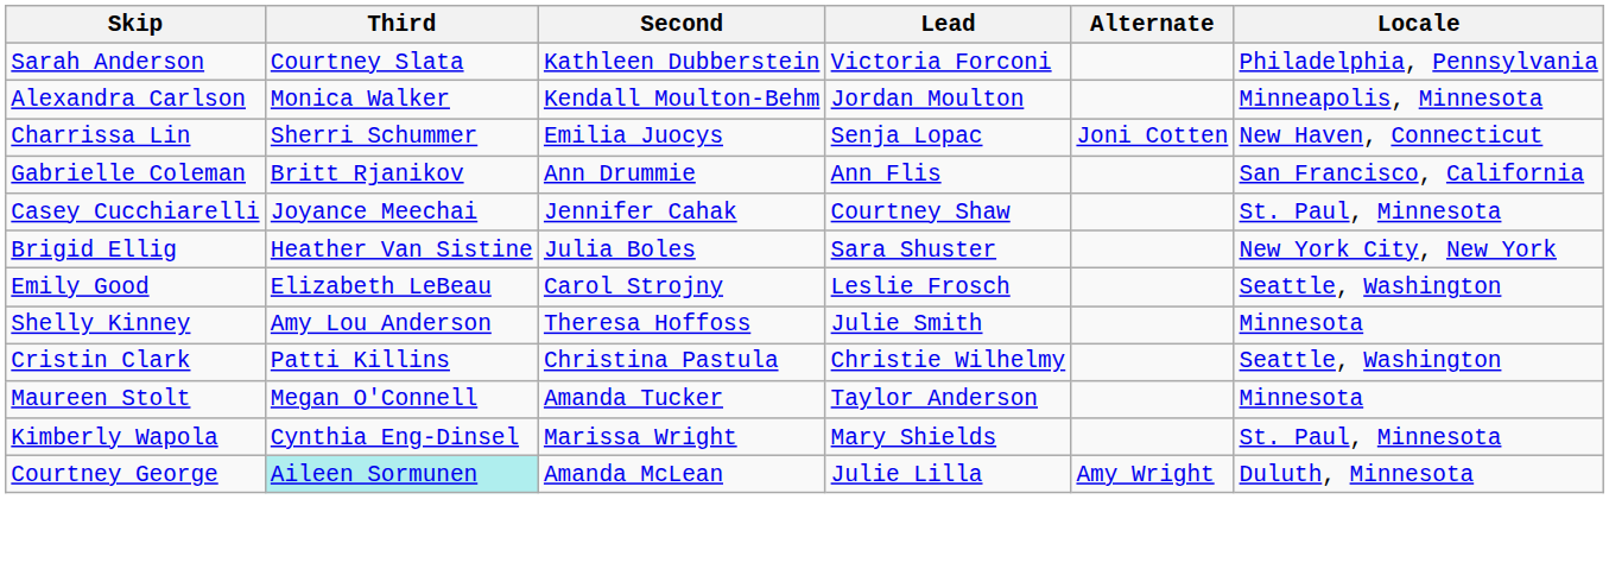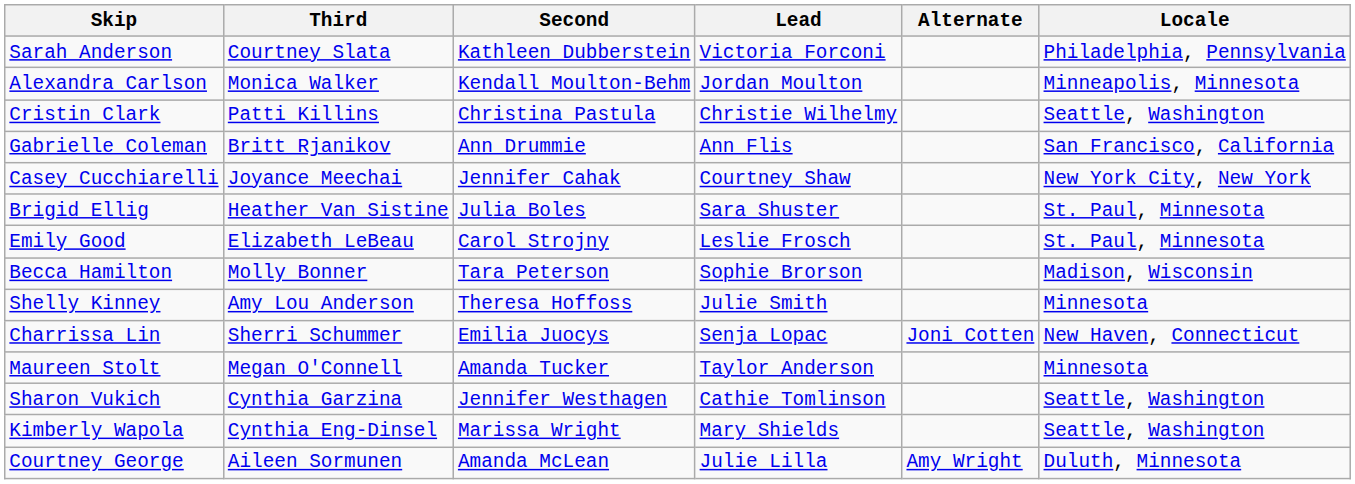rows swapped: Cristin Clark <-> Charrissa Lin
Casey Cucchiarelli | Locale: St. Paul, Minnesota -> New York City, New York
Brigid Ellig | Locale: New York City, New York -> St. Paul, Minnesota
Emily Good | Locale: Seattle, Washington -> St. Paul, Minnesota
+ row: Becca Hamilton | Molly Bonner | Tara Peterson | Sophie Brorson | Madison, Wisconsin
+ row: Sharon Vukich | Cynthia Garzina | Jennifer Westhagen | Cathie Tomlinson | Seattle, Washington
Kimberly Wapola | Locale: St. Paul, Minnesota -> Seattle, Washington
Courtney George | Third: paleturquoise background -> no background
